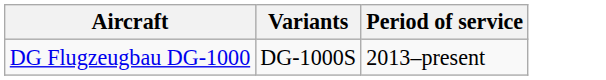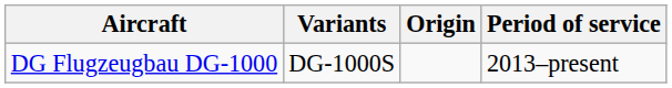+ column: Origin
